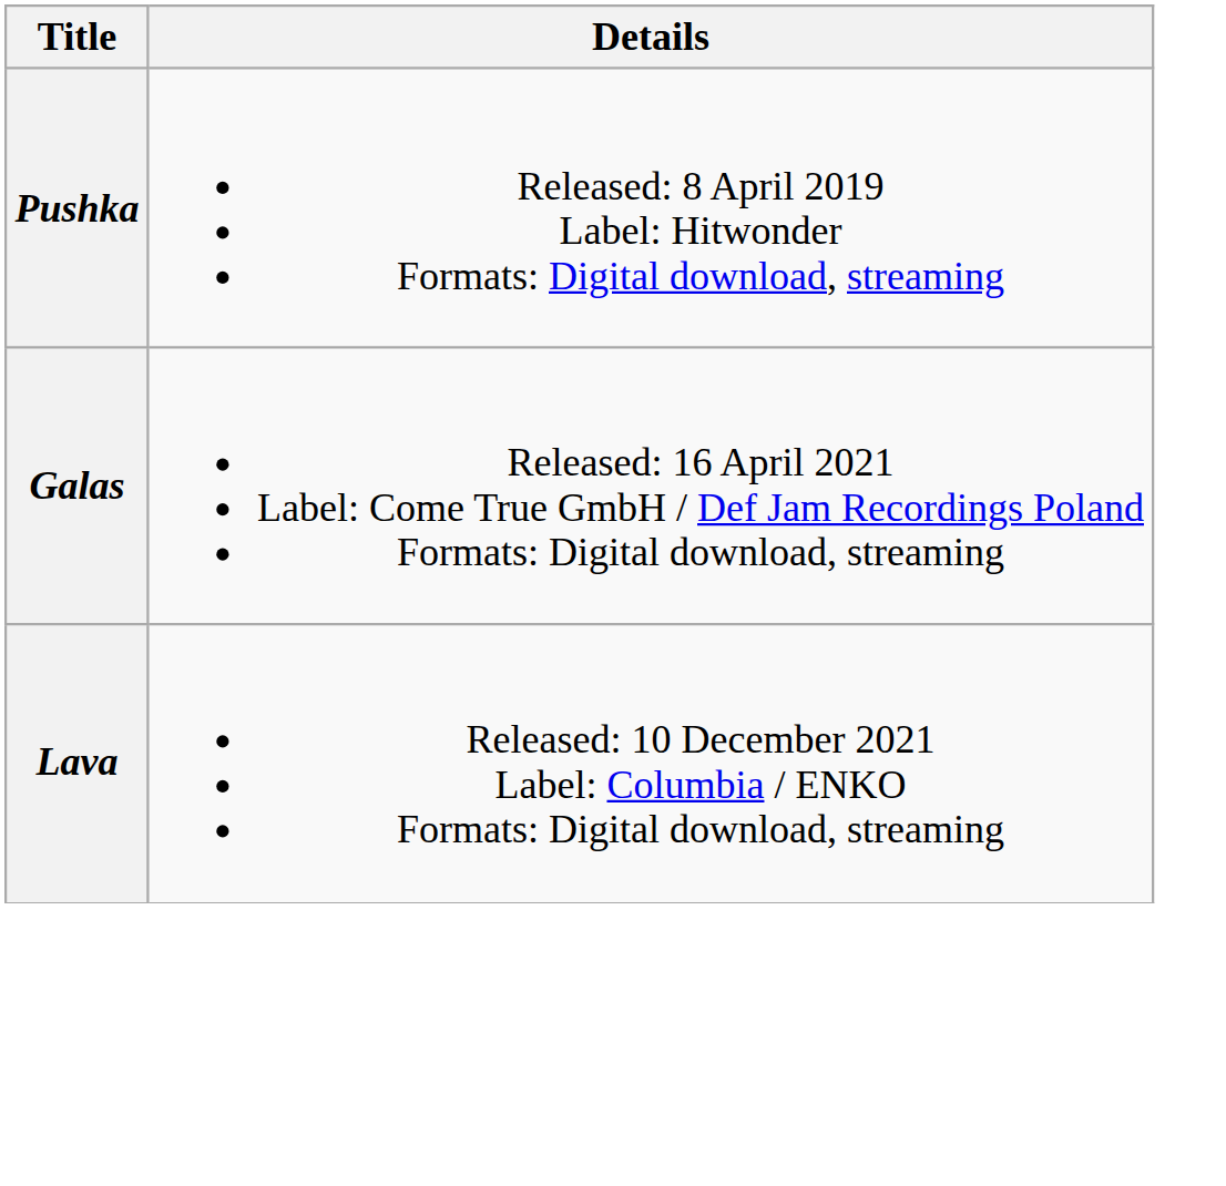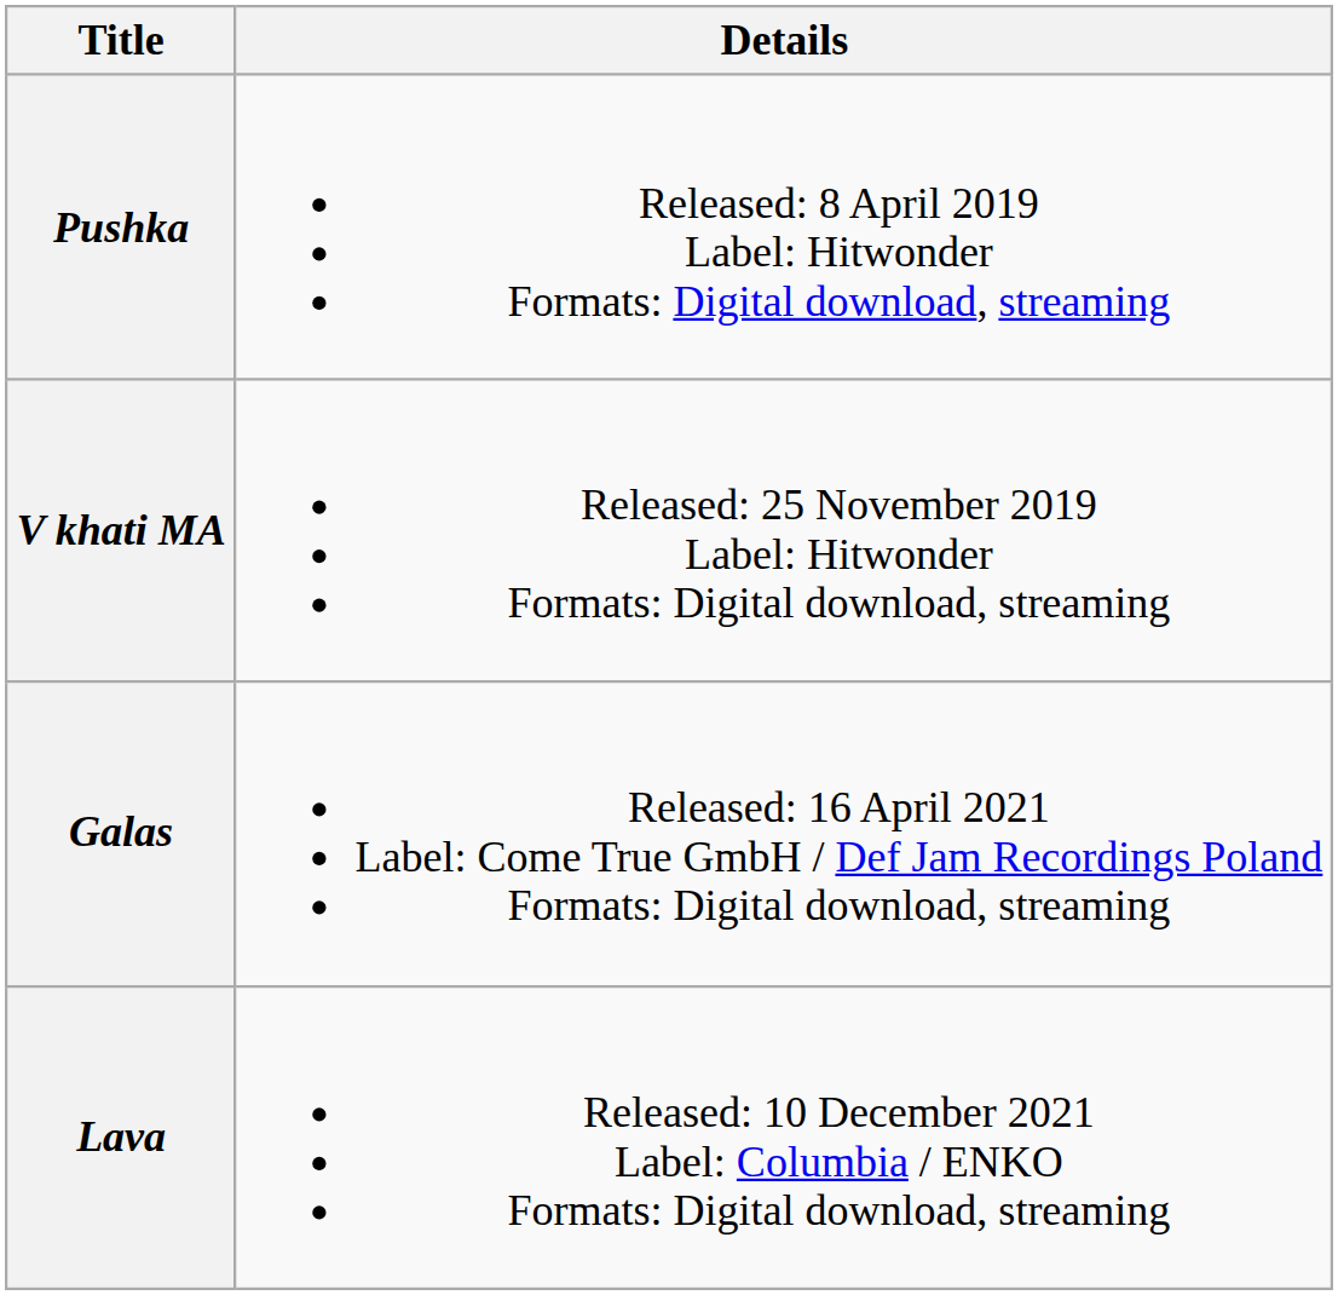+ row: V khati MA | Released: 25 November 2019 Label: Hitwonder Formats: Digital download, streaming
